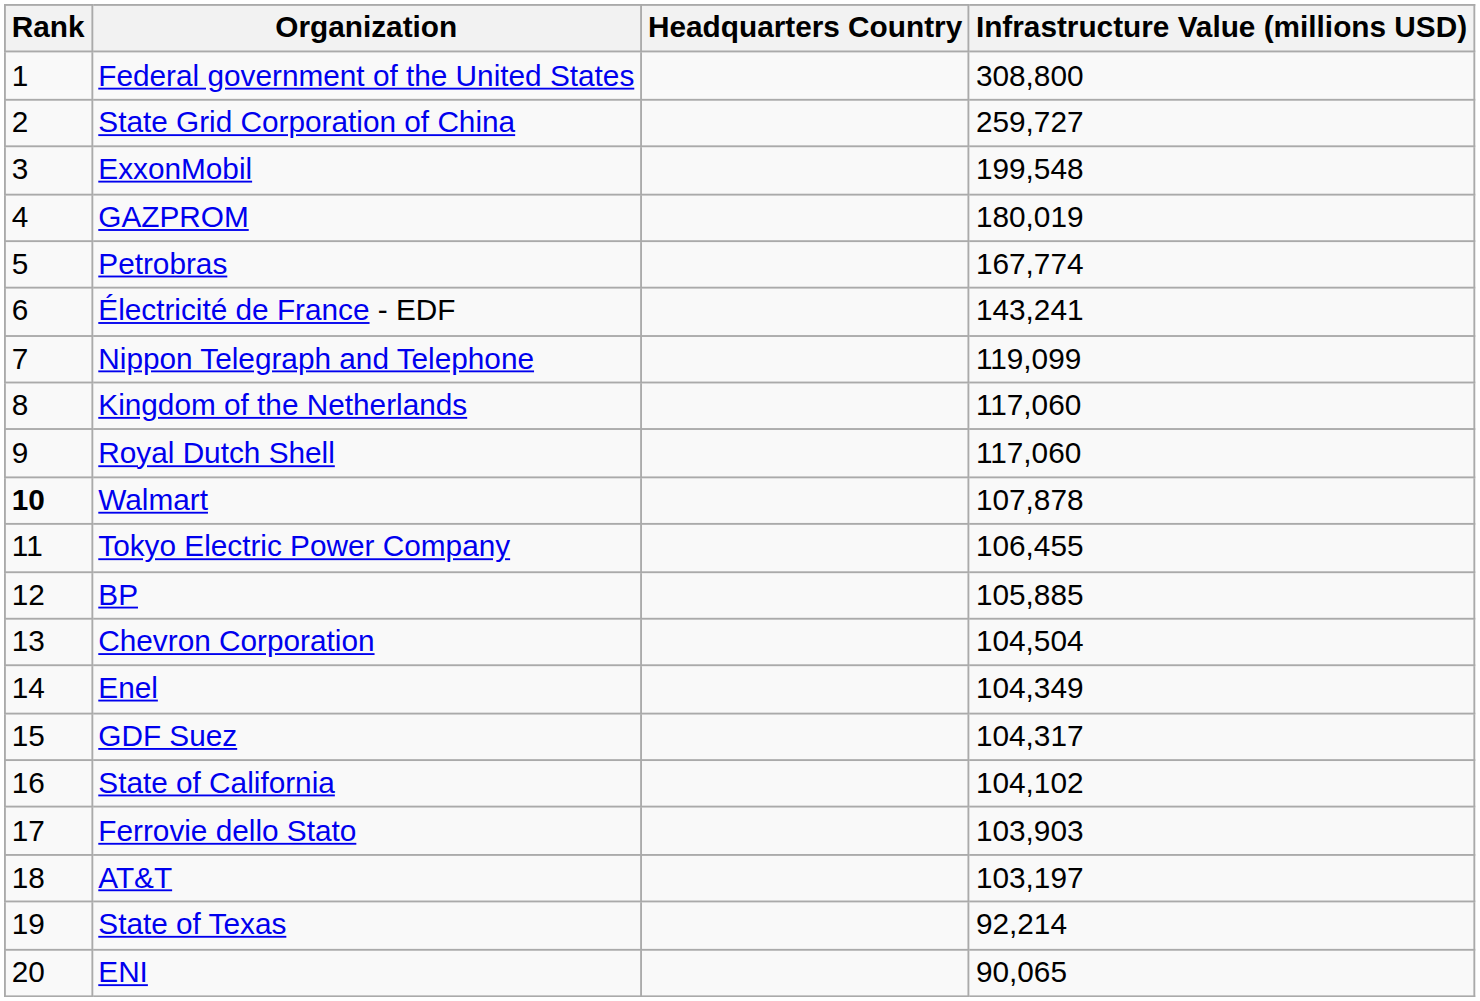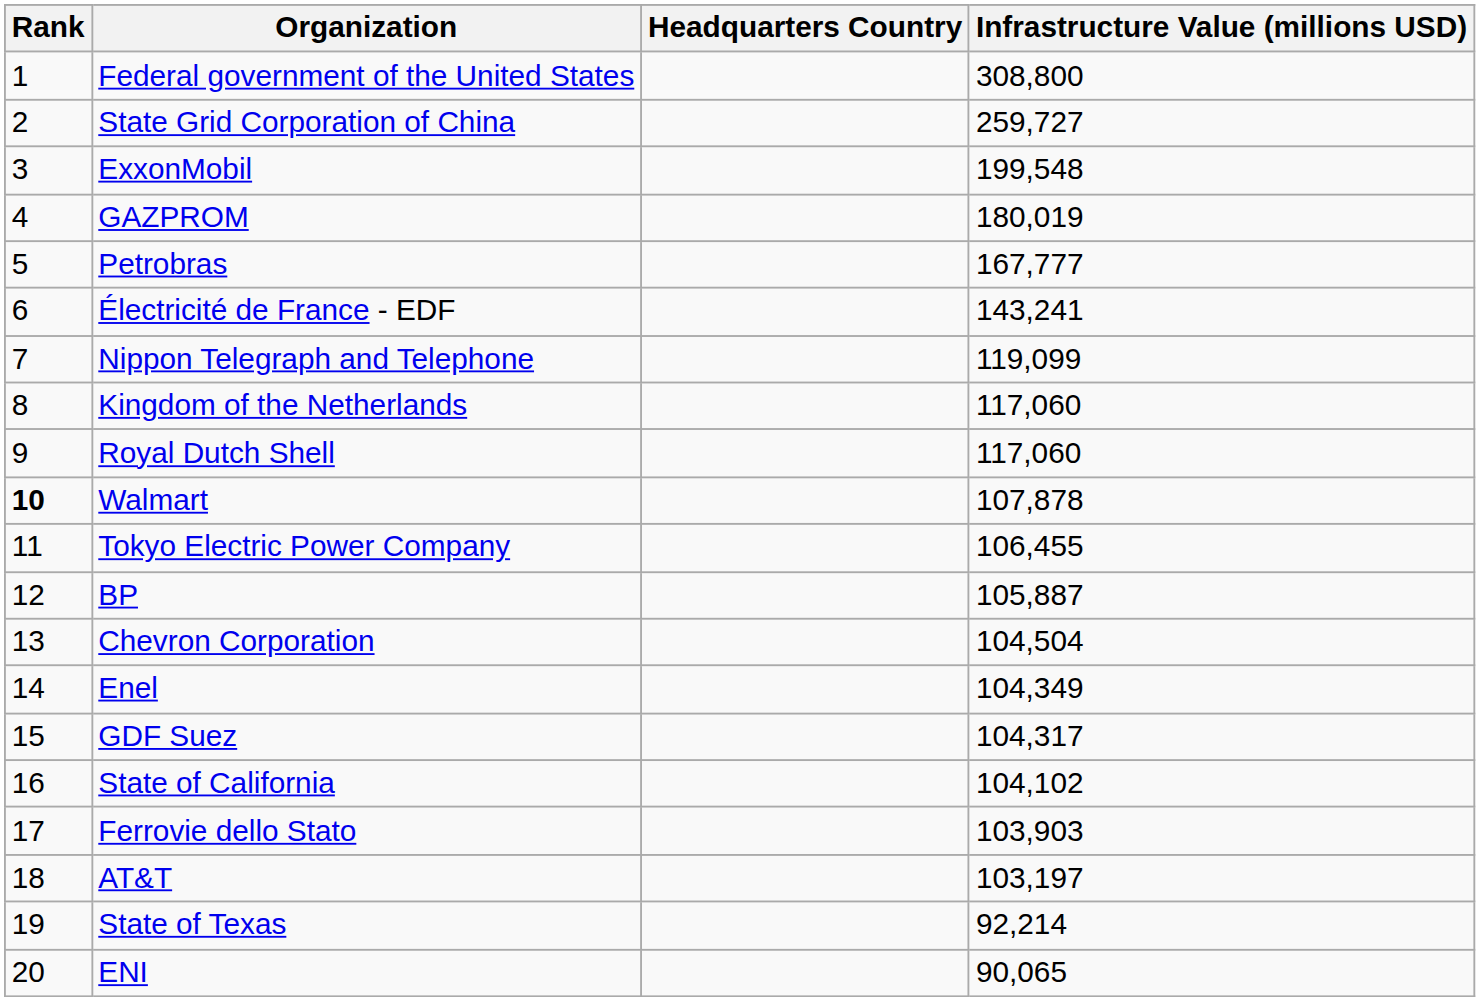Petrobras | Infrastructure Value (millions USD): 167,774 -> 167,777
BP | Infrastructure Value (millions USD): 105,885 -> 105,887
